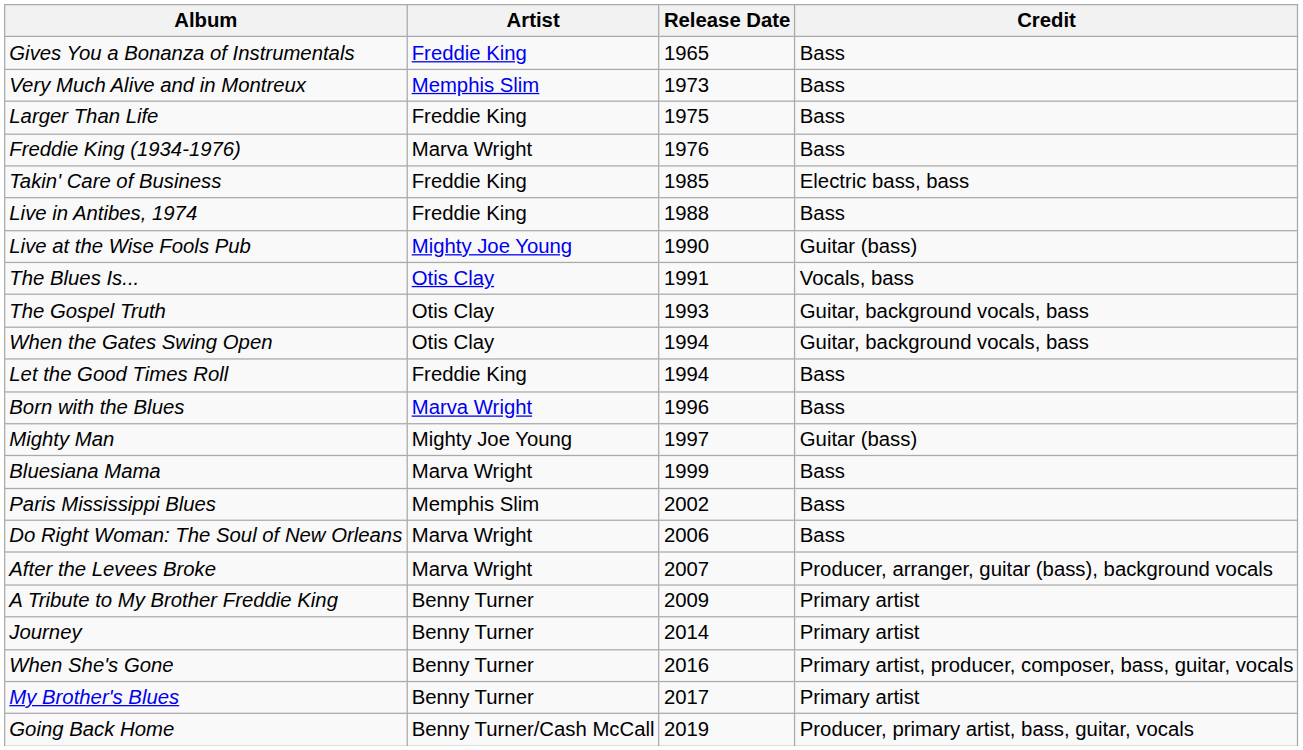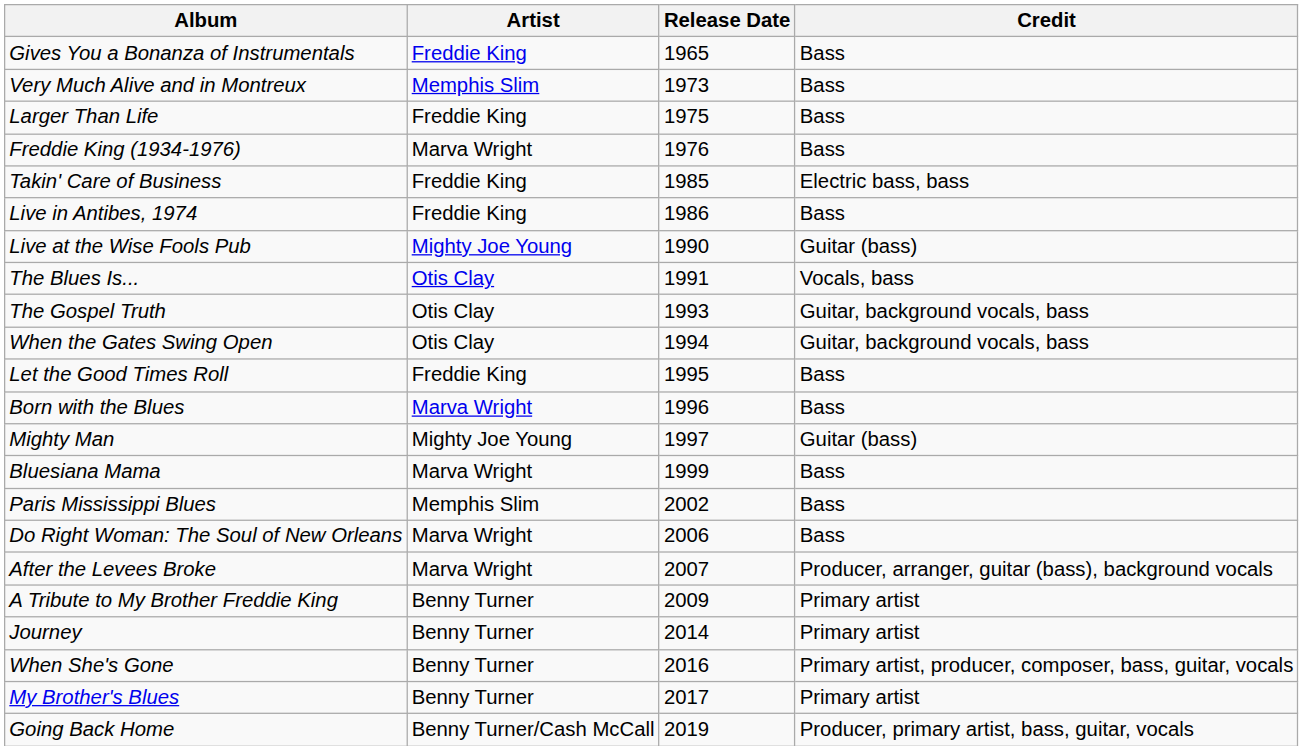Live in Antibes, 1974 | Release Date: 1988 -> 1986
Let the Good Times Roll | Release Date: 1994 -> 1995
